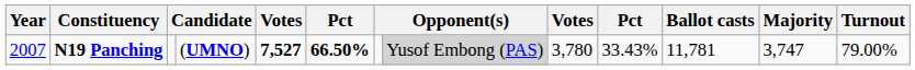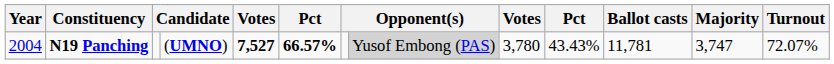N19 Panching | Year: 2007 -> 2004
N19 Panching | column 6: 66.50% -> 66.57%
N19 Panching | column 10: 33.43% -> 43.43%
N19 Panching | Turnout: 79.00% -> 72.07%
